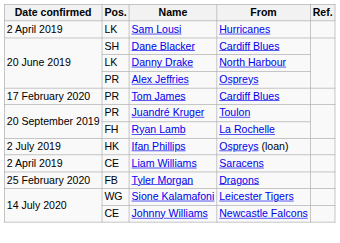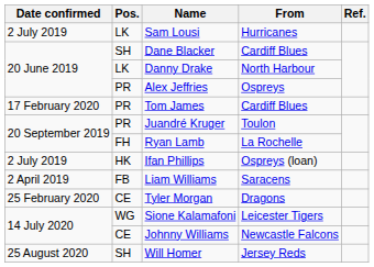Sam Lousi | Date confirmed: 2 April 2019 -> 2 July 2019
Liam Williams | Pos.: CE -> FB
Tyler Morgan | Pos.: FB -> CE
+ row: 25 August 2020 | SH | Will Homer | Jersey Reds
